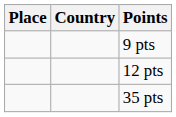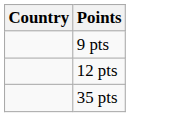- column: Place
